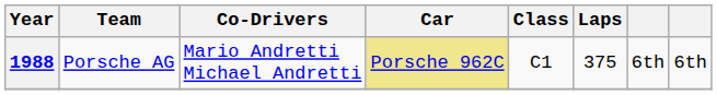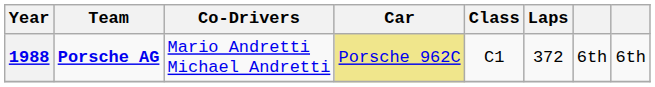1988 | Team: normal -> bold
1988 | Laps: 375 -> 372
